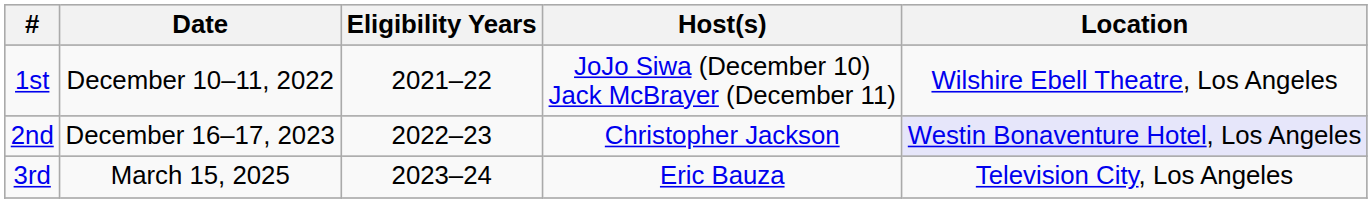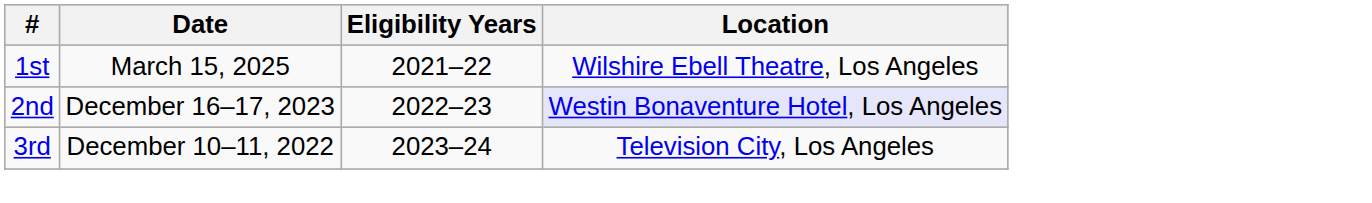- column: Host(s) | JoJo Siwa (December 10) Jack McBrayer (December 11) | Christopher Jackson | Eric Bauza
1st | Date: December 10–11, 2022 -> March 15, 2025
3rd | Date: March 15, 2025 -> December 10–11, 2022
